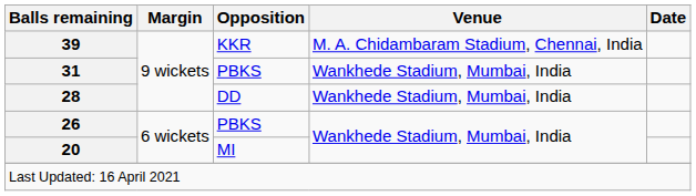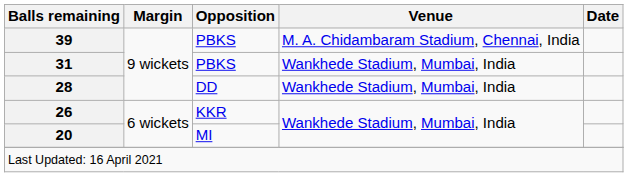39 | Opposition: KKR -> PBKS
26 | Opposition: PBKS -> KKR
